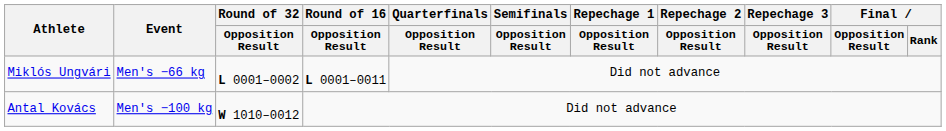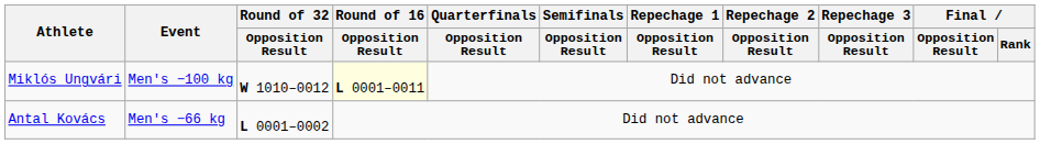Miklós Ungvári | Event: Men's −66 kg -> Men's −100 kg
Miklós Ungvári | Round of 32 / Opposition Result: L 0001–0002 -> W 1010–0012
Miklós Ungvári | Round of 16 / Opposition Result: no background -> lightyellow background
Antal Kovács | Event: Men's −100 kg -> Men's −66 kg
Antal Kovács | Round of 32 / Opposition Result: W 1010–0012 -> L 0001–0002
